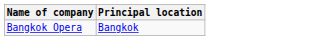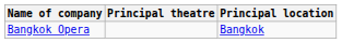+ column: Principal theatre
